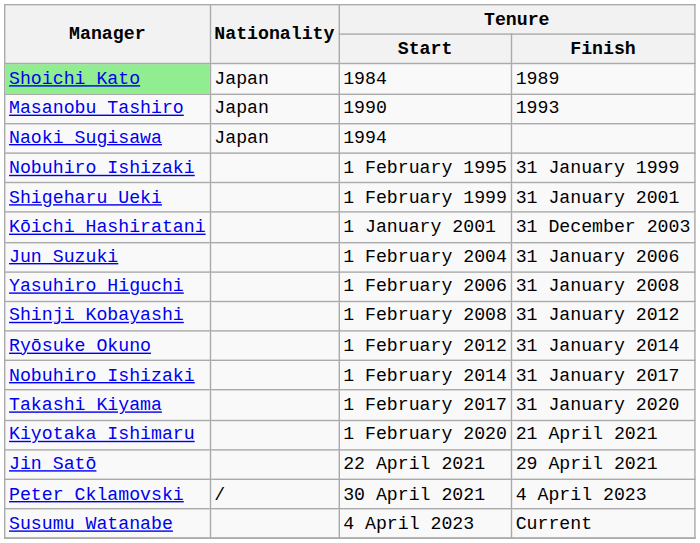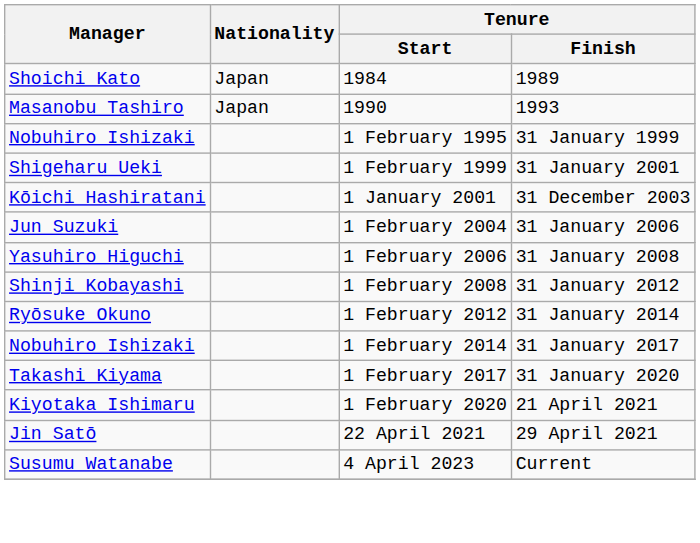1984 | Manager: lightgreen background -> no background
- row: Naoki Sugisawa | Japan | 1994
- row: Peter Cklamovski | / | 30 April 2021 | 4 April 2023
